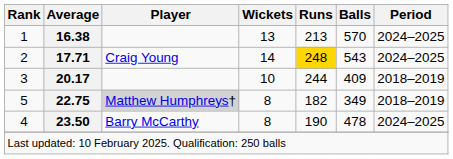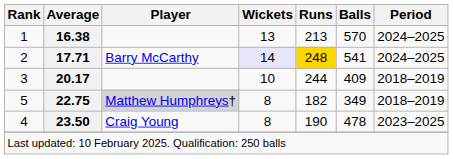2 | Player: Craig Young -> Barry McCarthy
2 | Wickets: no background -> lavender background
2 | Balls: 543 -> 541
4 | Player: Barry McCarthy -> Craig Young
4 | Period: 2024–2025 -> 2023–2025
